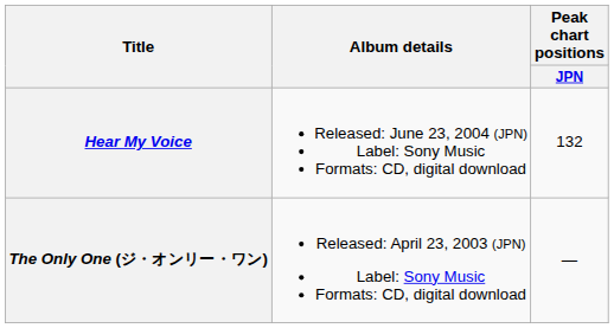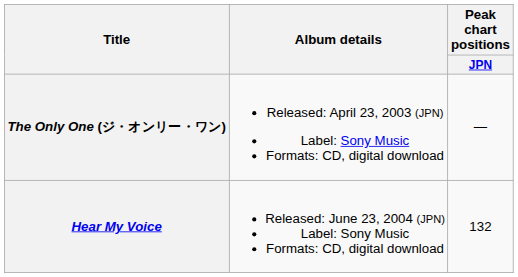rows swapped: The Only One (ジ・オンリー・ワン) <-> Hear My Voice
